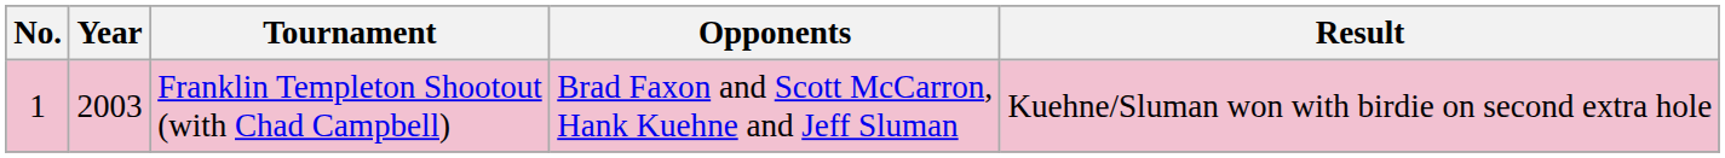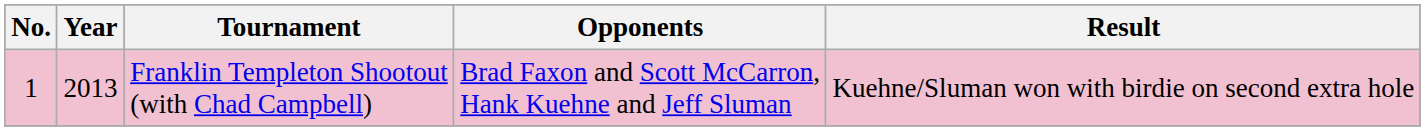Franklin Templeton Shootout (with Chad Campbell) | Year: 2003 -> 2013
